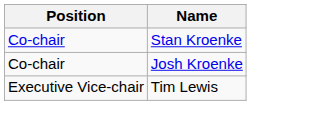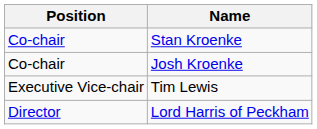+ row: Director | Lord Harris of Peckham
